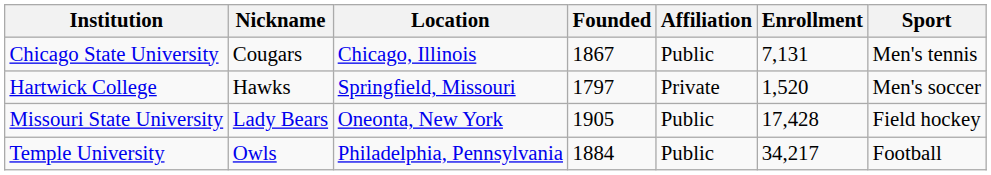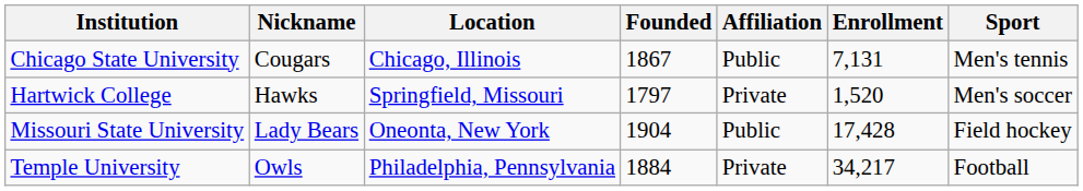Missouri State University | Founded: 1905 -> 1904
Temple University | Affiliation: Public -> Private
